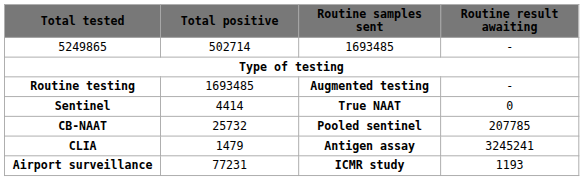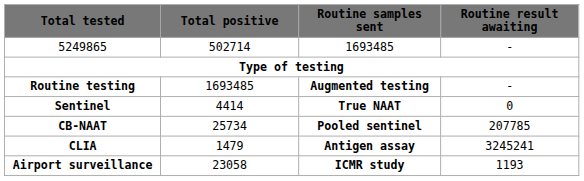CB-NAAT | Total positive: 25732 -> 25734
Airport surveillance | Total positive: 77231 -> 23058
